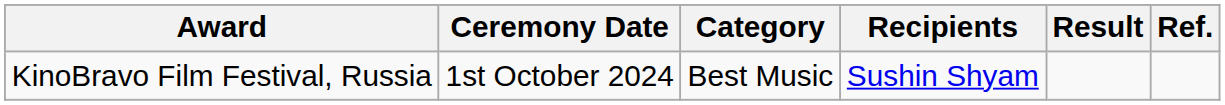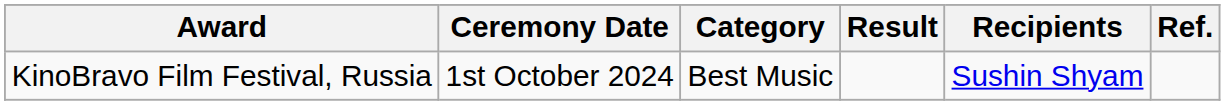columns swapped: Recipients <-> Result
